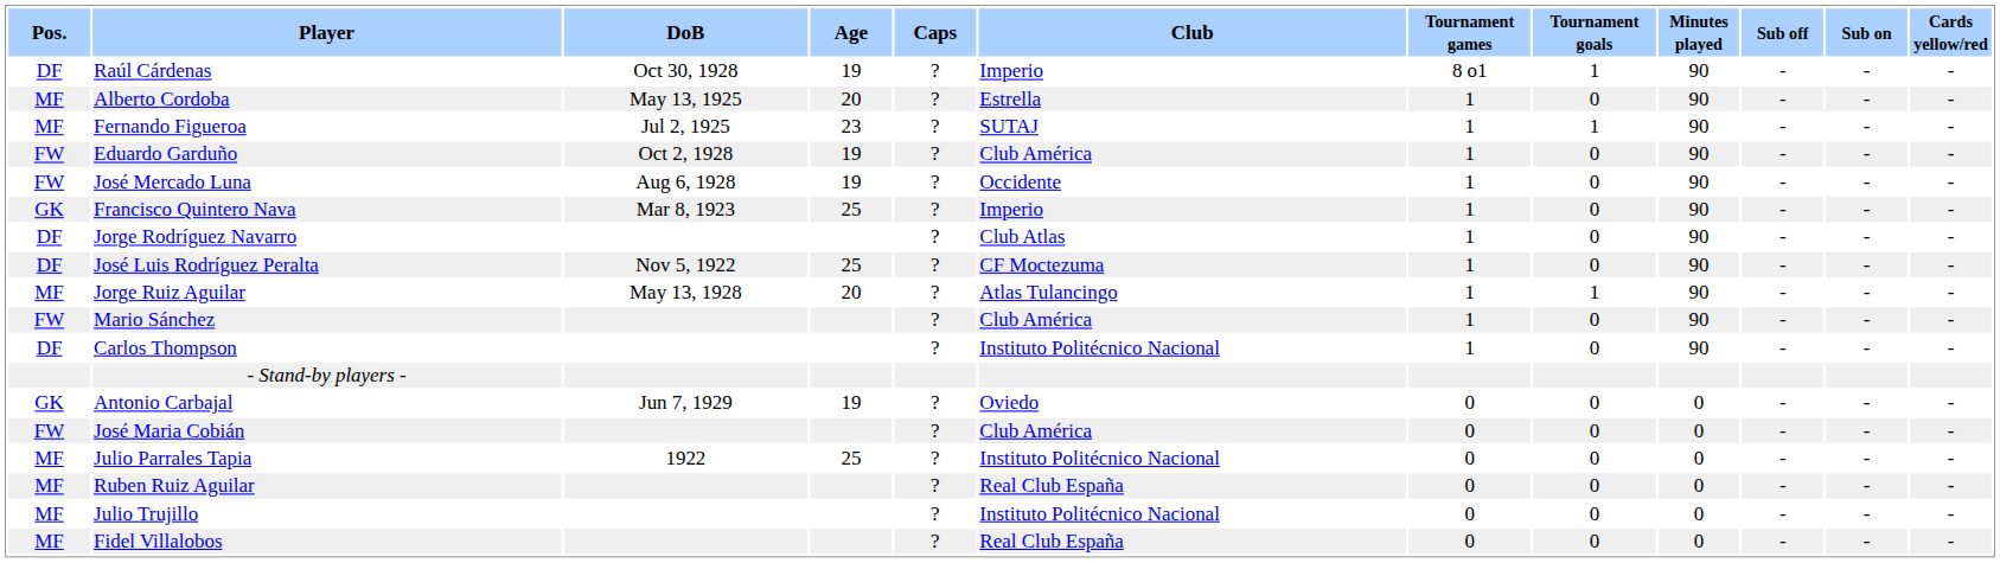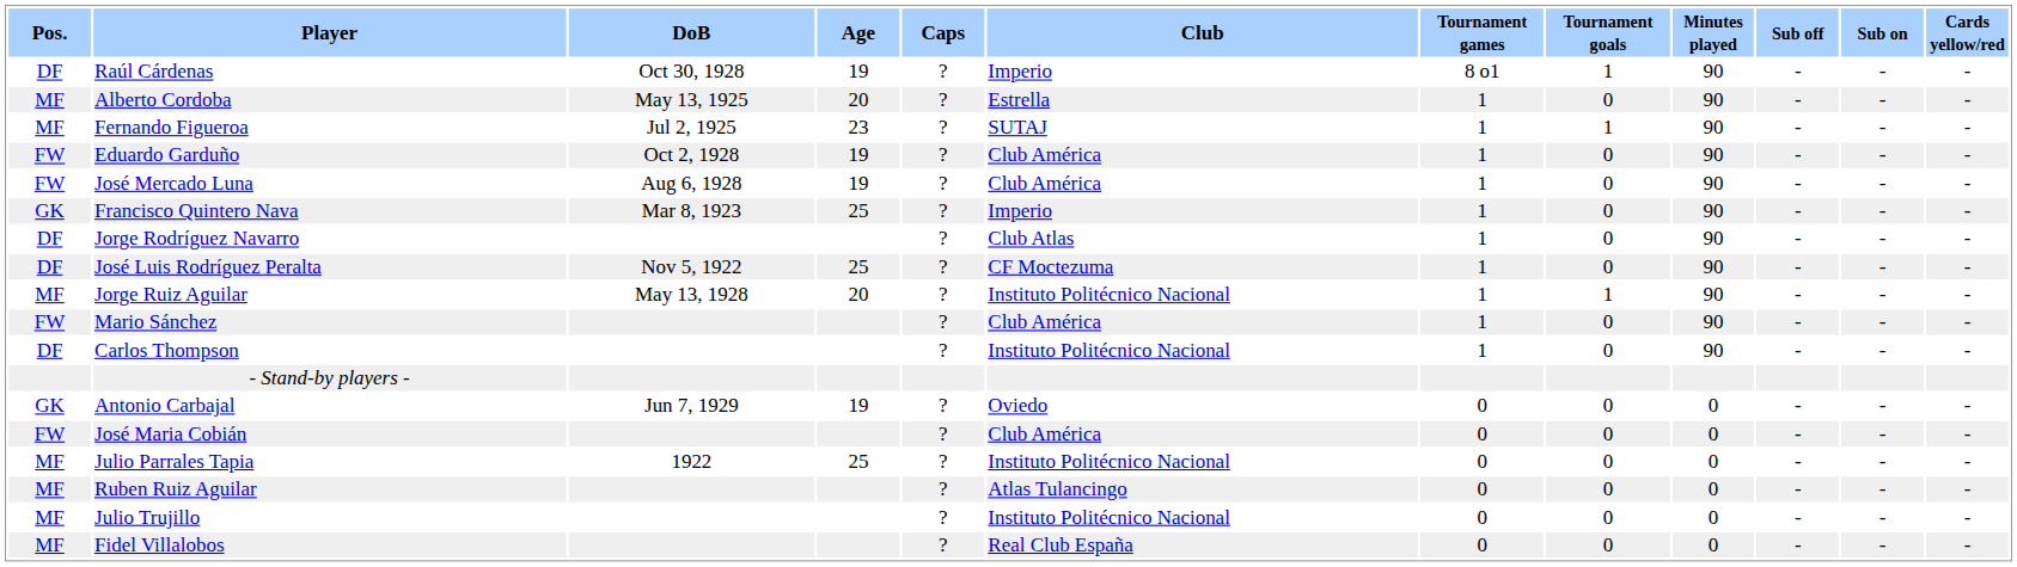José Mercado Luna | Club: Occidente -> Club América
Jorge Ruiz Aguilar | Club: Atlas Tulancingo -> Instituto Politécnico Nacional
Ruben Ruiz Aguilar | Club: Real Club España -> Atlas Tulancingo
